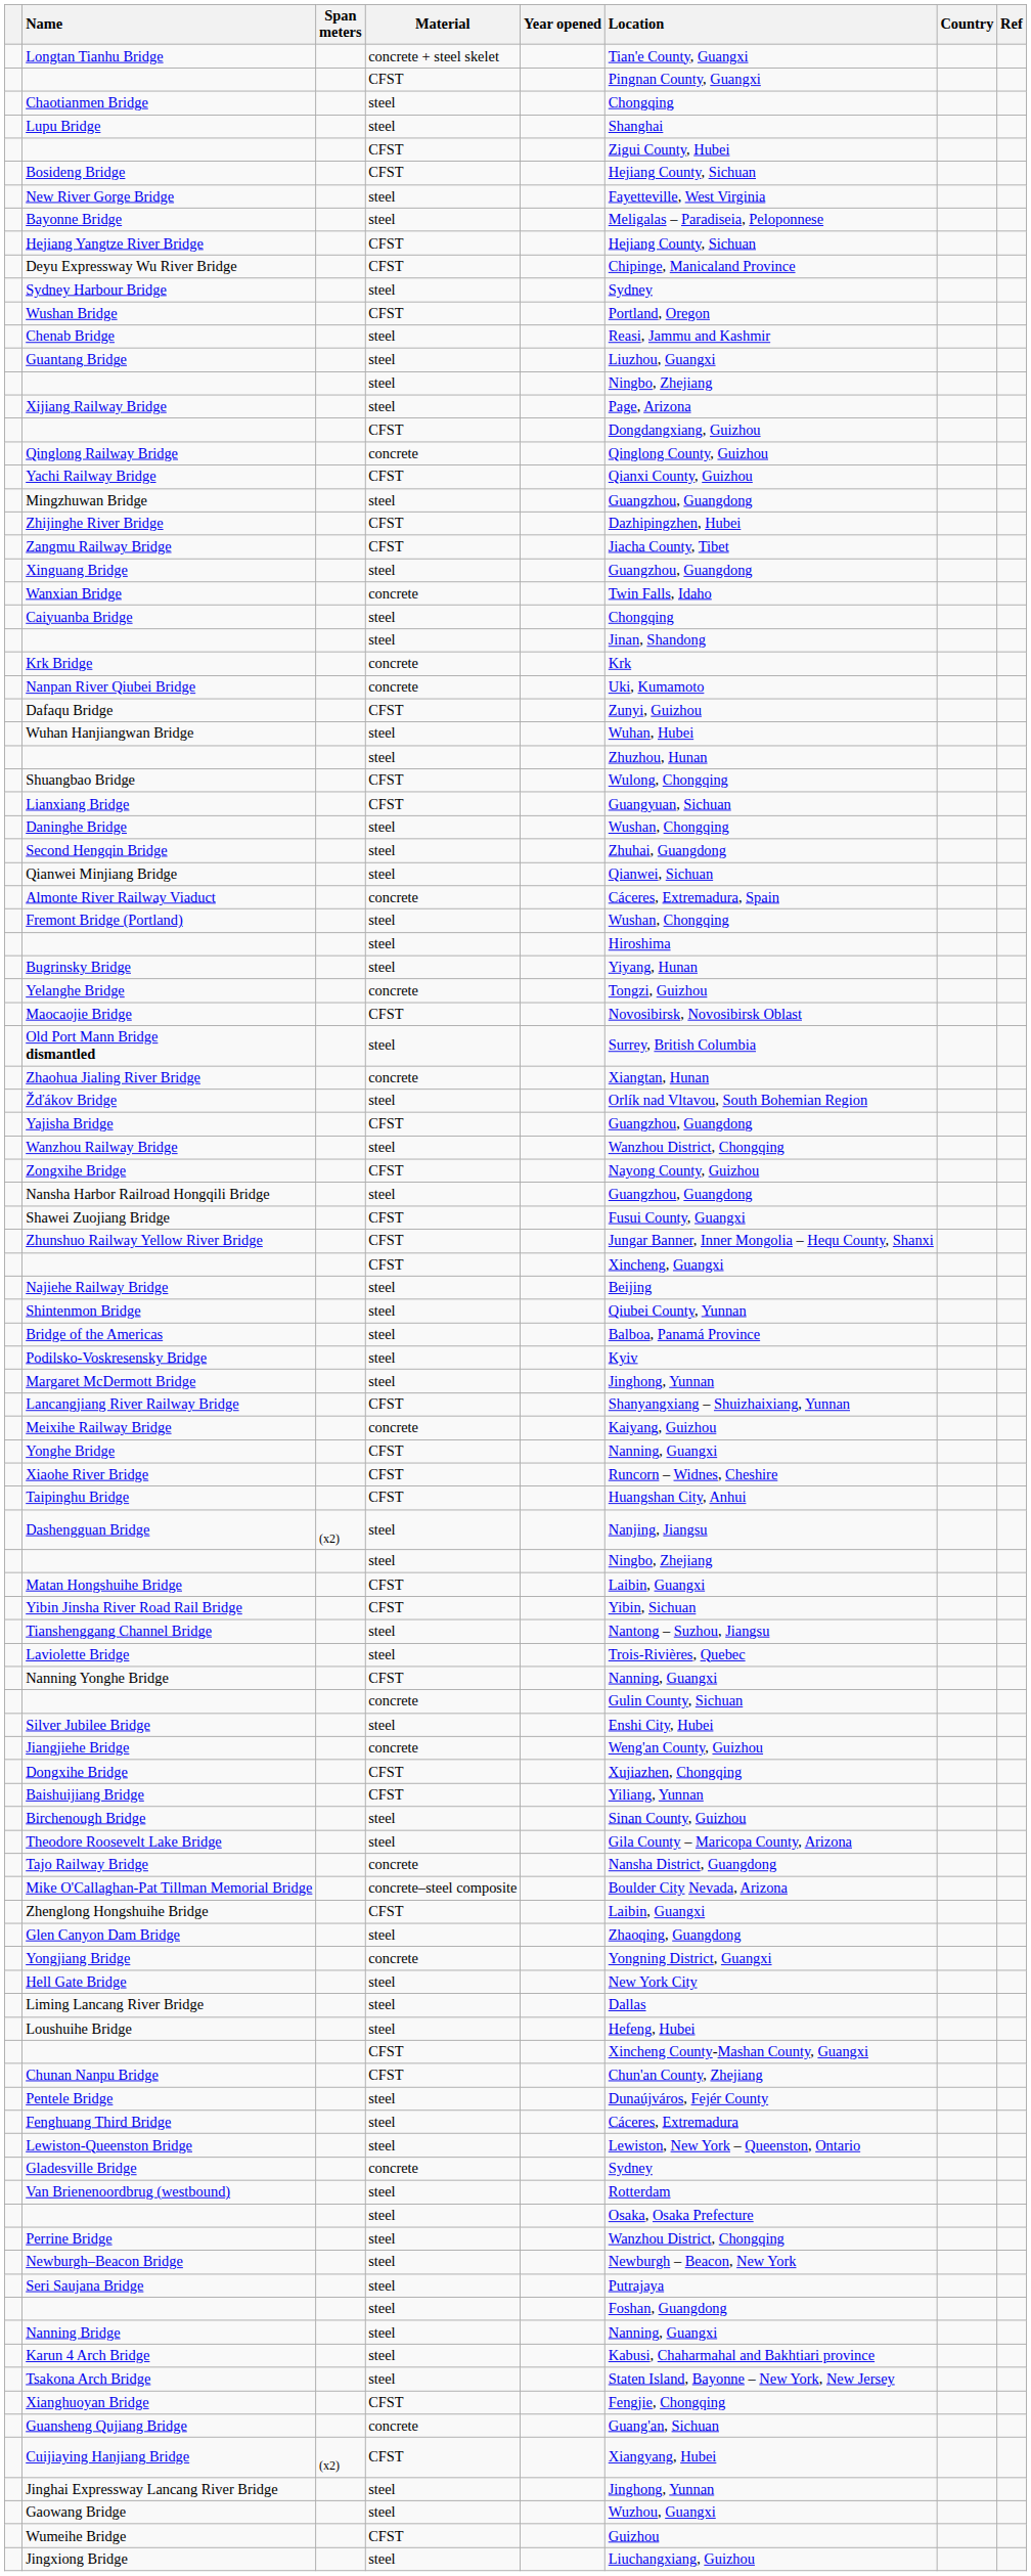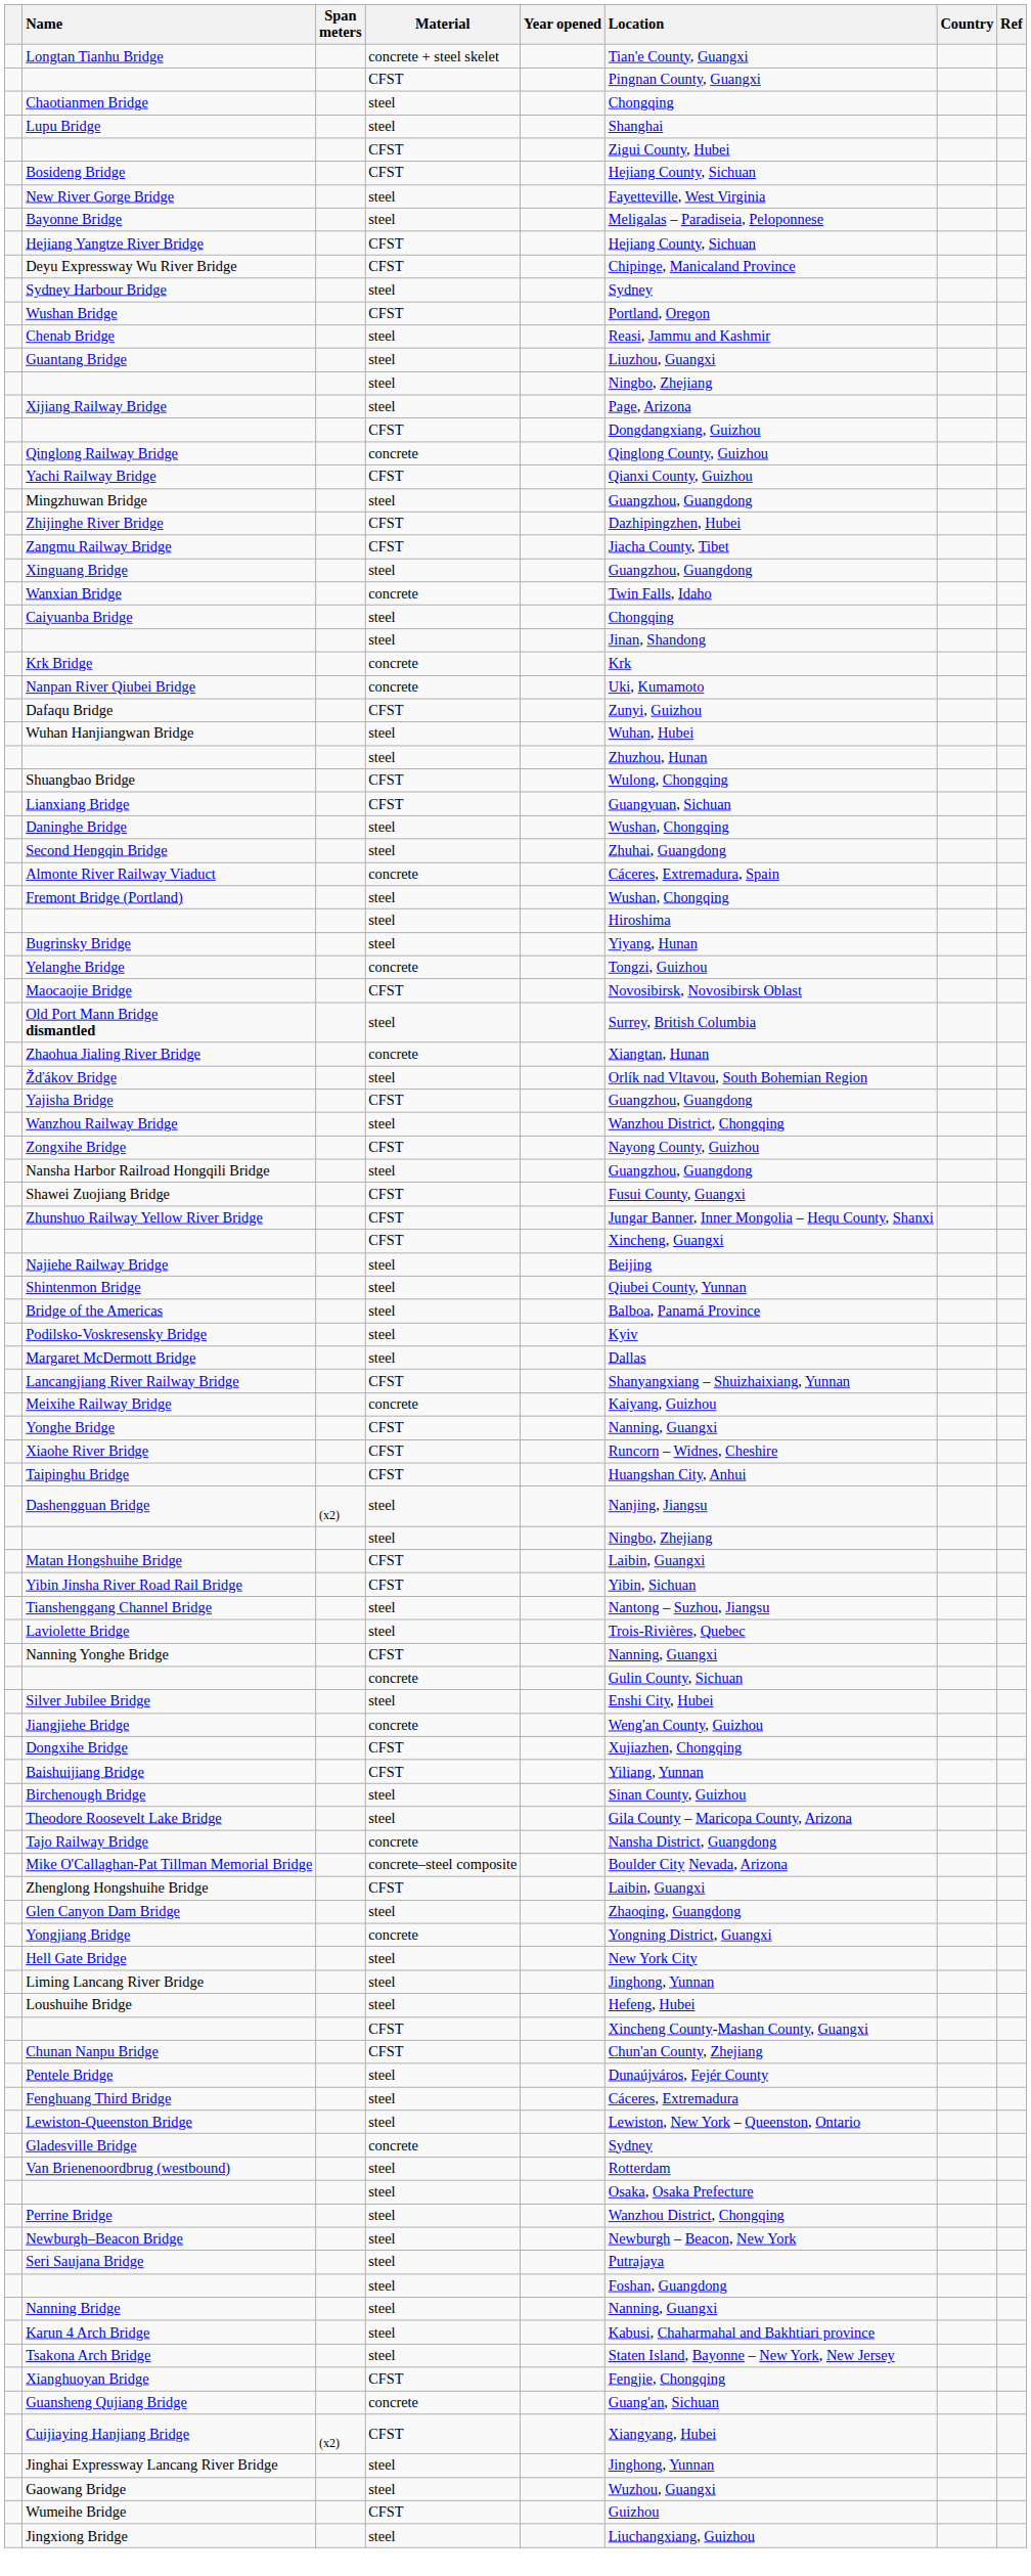- row: Qianwei Minjiang Bridge | steel | Qianwei, Sichuan
Margaret McDermott Bridge | Location: Jinghong, Yunnan -> Dallas
Liming Lancang River Bridge | Location: Dallas -> Jinghong, Yunnan
